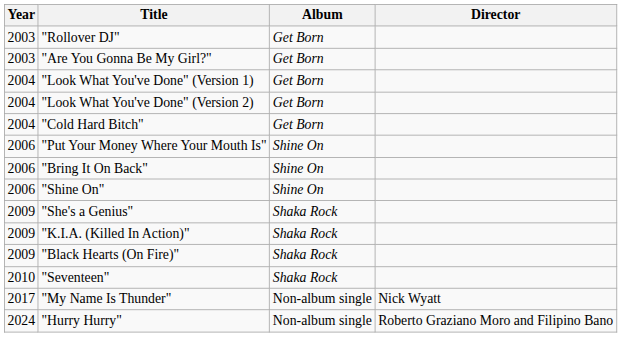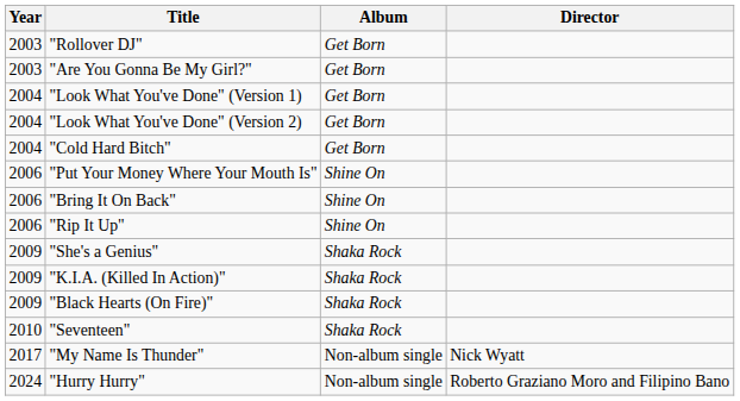+ row: 2006 | "Rip It Up" | Shine On
- row: 2006 | "Shine On" | Shine On
